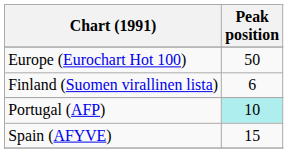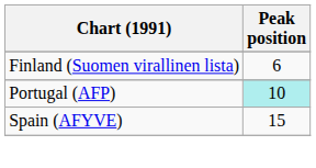- row: Europe (Eurochart Hot 100) | 50
